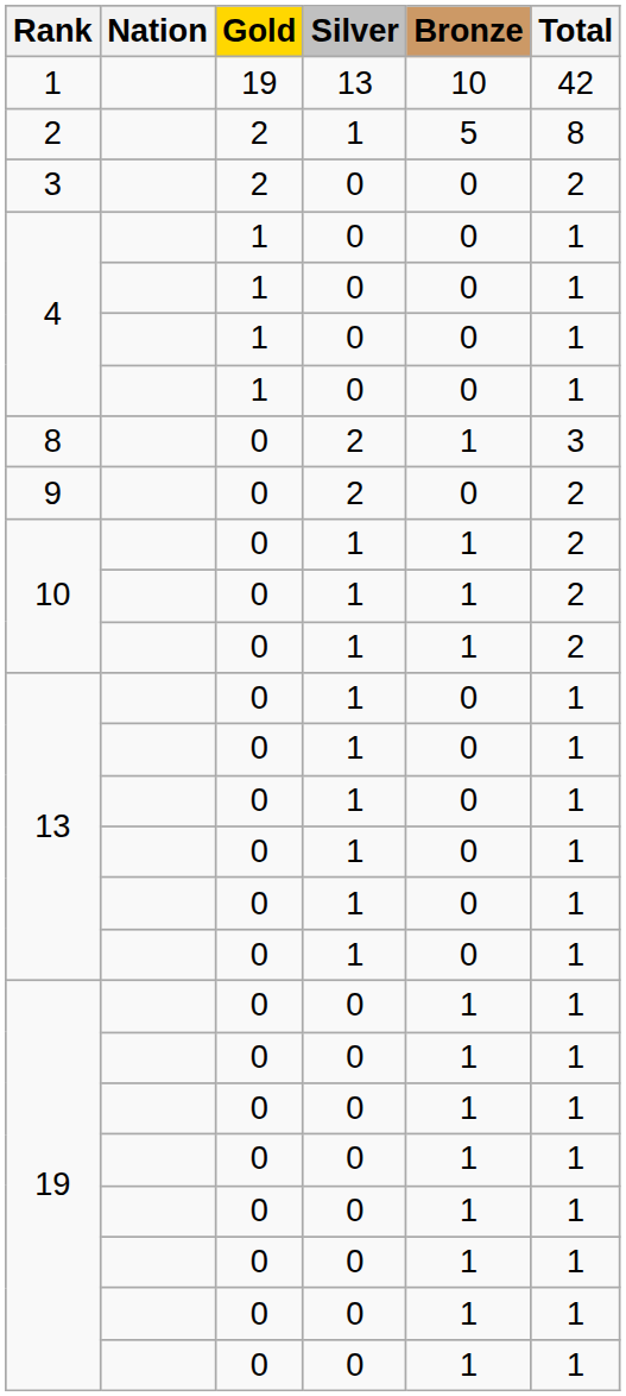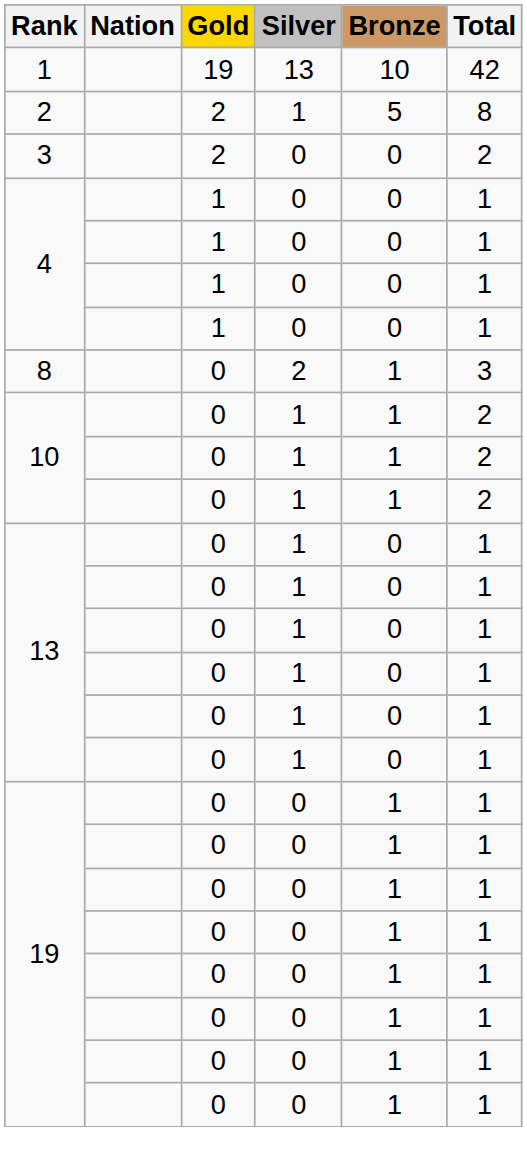- row: 9 | 0 | 2 | 0 | 2
